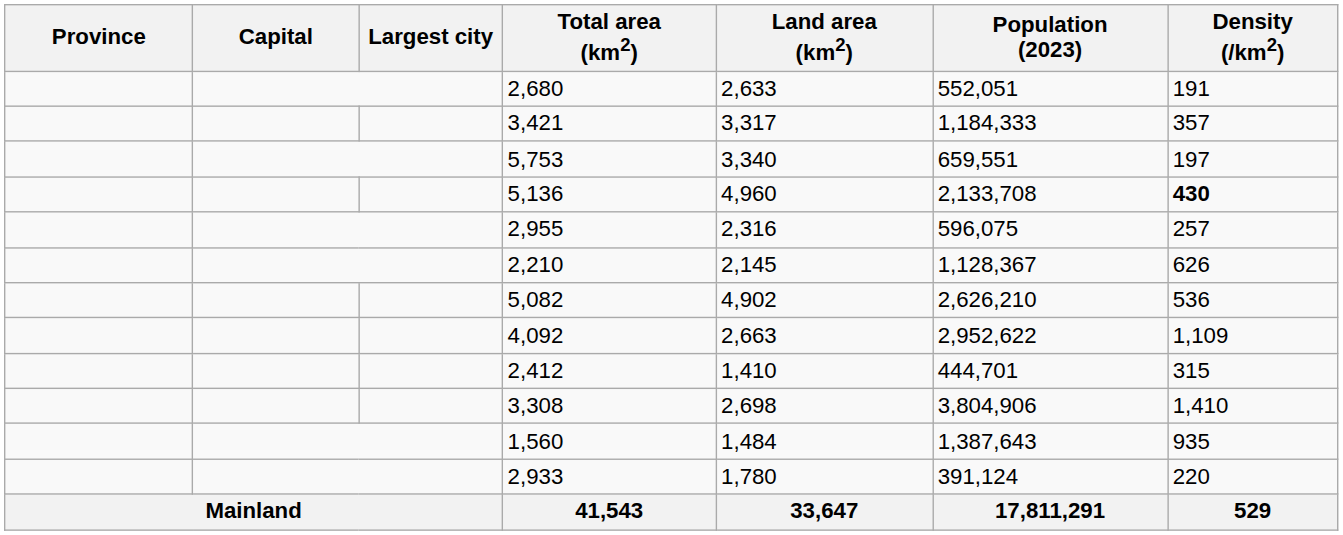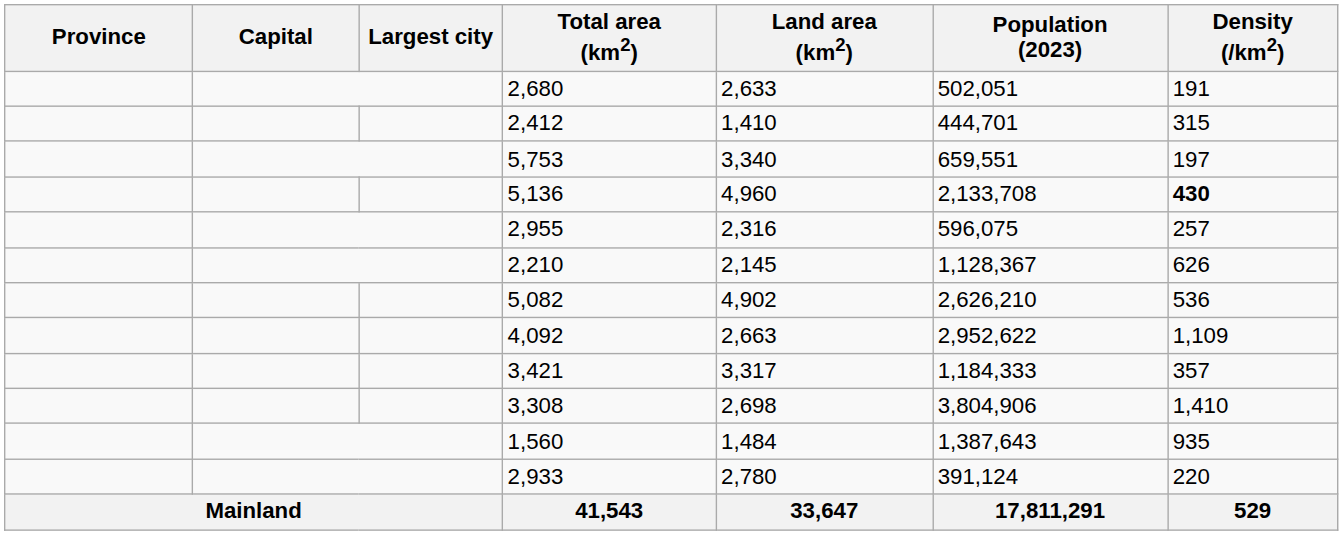2,680 | Population (2023): 552,051 -> 502,051
rows swapped: 2,412 <-> 3,421
2,933 | Land area (km2): 1,780 -> 2,780
